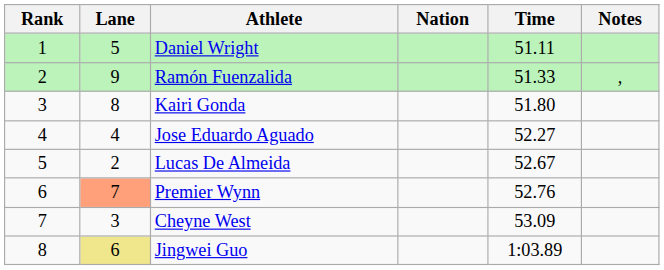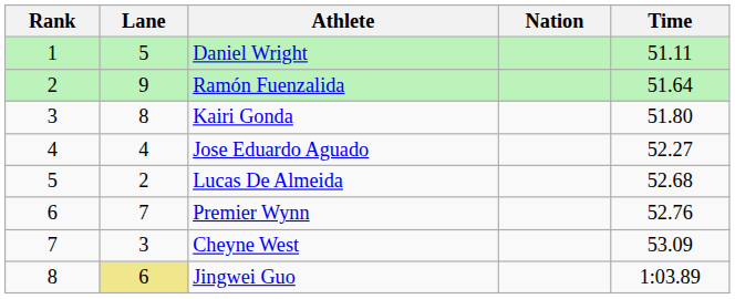- column: Notes | ,
Ramón Fuenzalida | Time: 51.33 -> 51.64
Lucas De Almeida | Time: 52.67 -> 52.68
Premier Wynn | Lane: lightsalmon background -> no background
